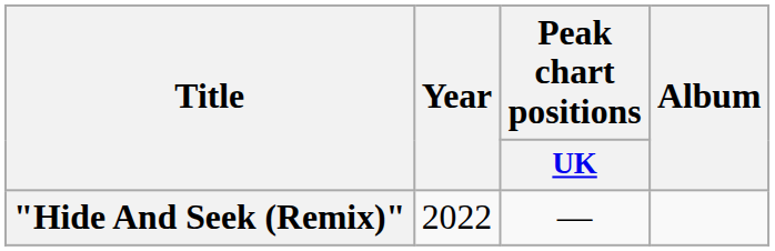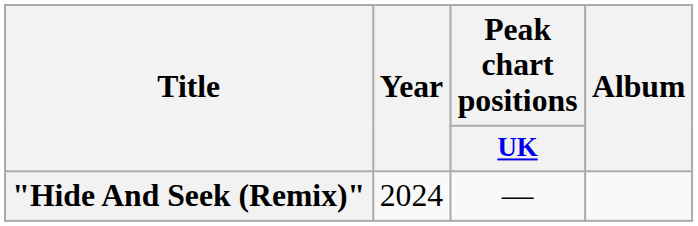"Hide And Seek (Remix)" | Year: 2022 -> 2024
